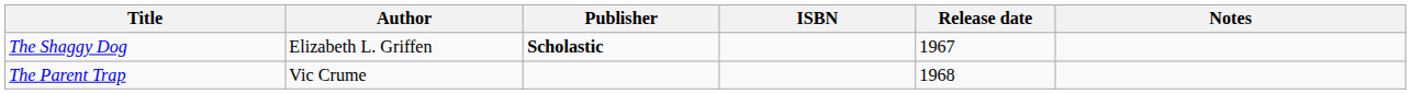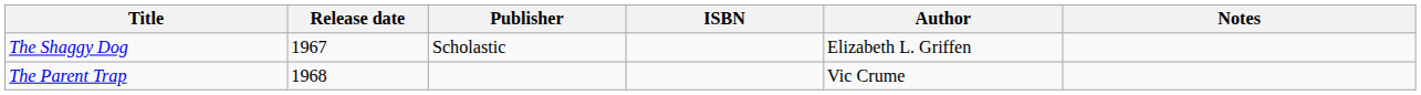columns swapped: Author <-> Release date
The Shaggy Dog | Publisher: bold -> normal
